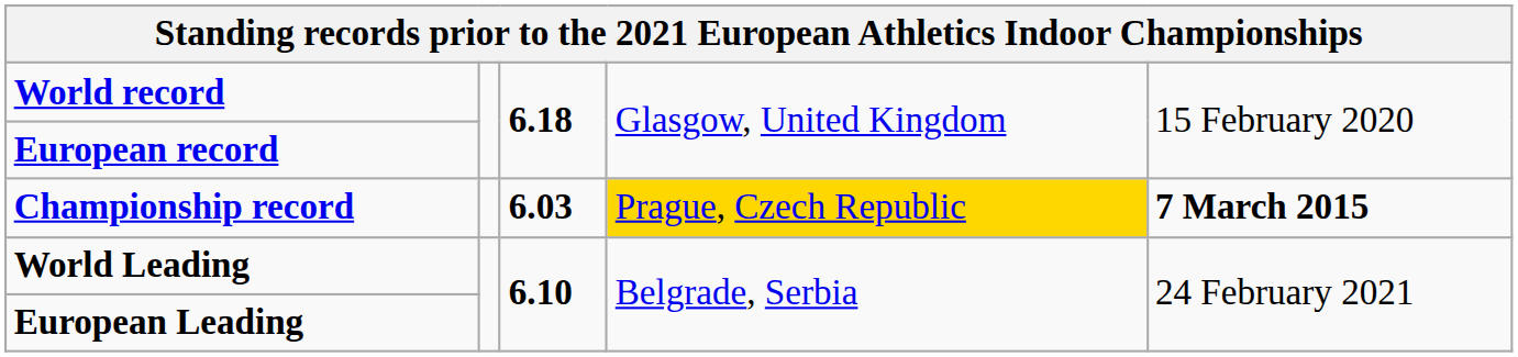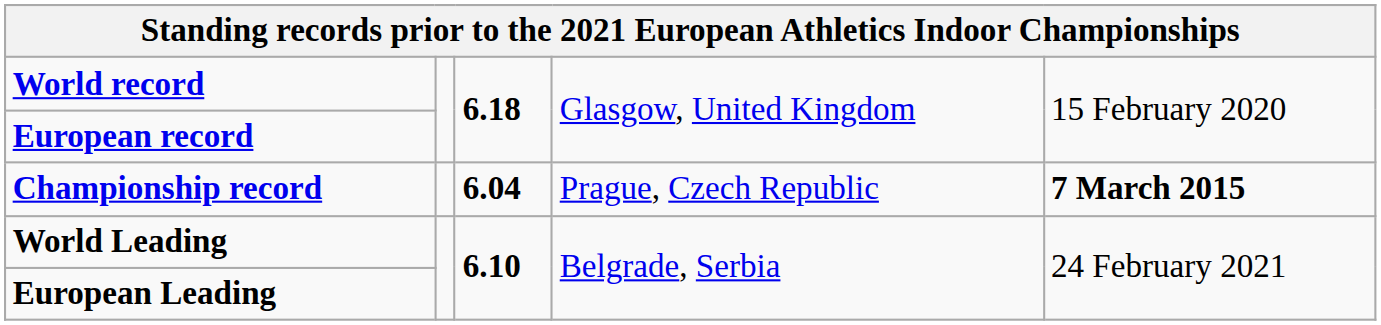Championship record | column 3: 6.03 -> 6.04
Championship record | column 4: gold background -> no background
